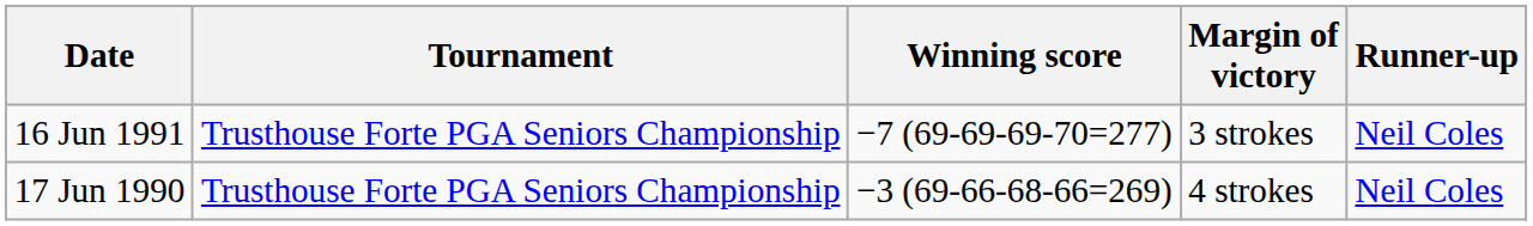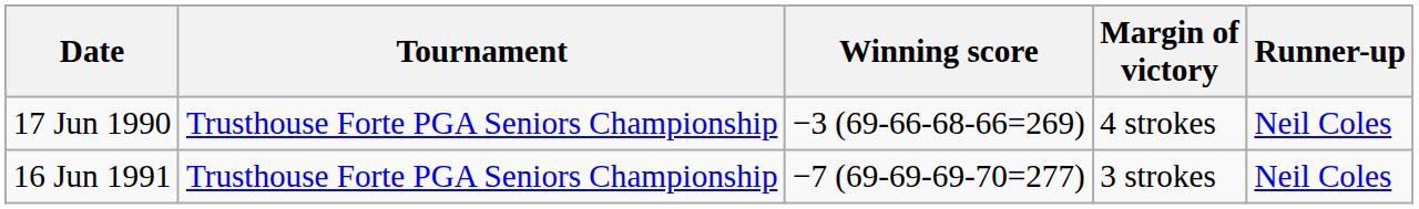rows swapped: 17 Jun 1990 <-> 16 Jun 1991
